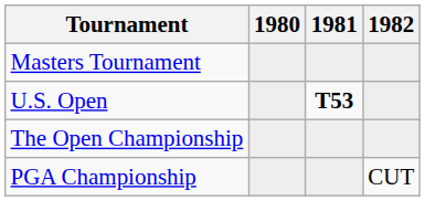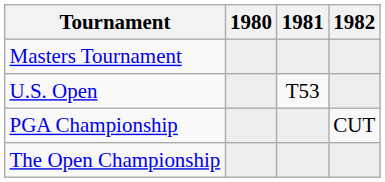U.S. Open | 1981: bold -> normal
rows swapped: The Open Championship <-> PGA Championship
